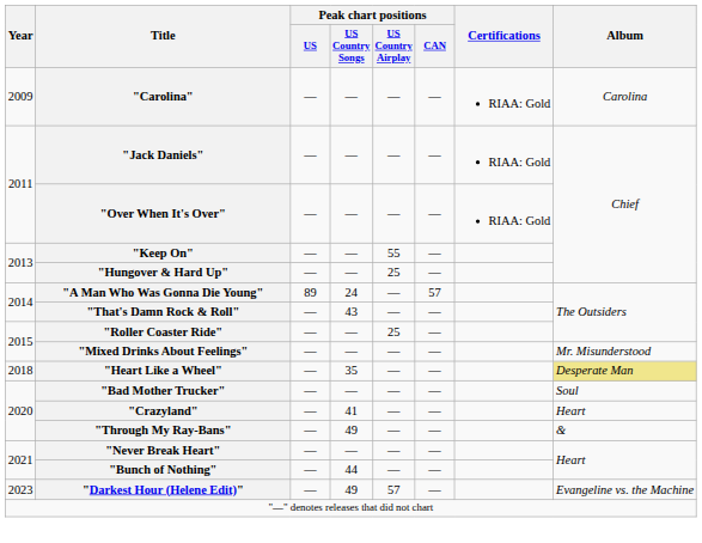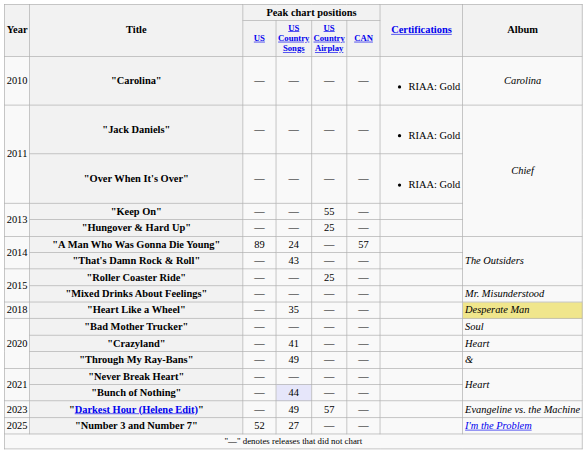"Carolina" | Year: 2009 -> 2010
"Bunch of Nothing" | Peak chart positions / US Country Songs: no background -> lavender background
+ row: 2025 | "Number 3 and Number 7" | 52 | 27 | — | — | I'm the Problem
